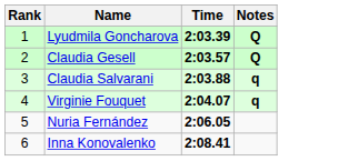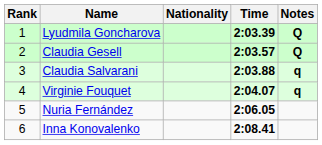+ column: Nationality
